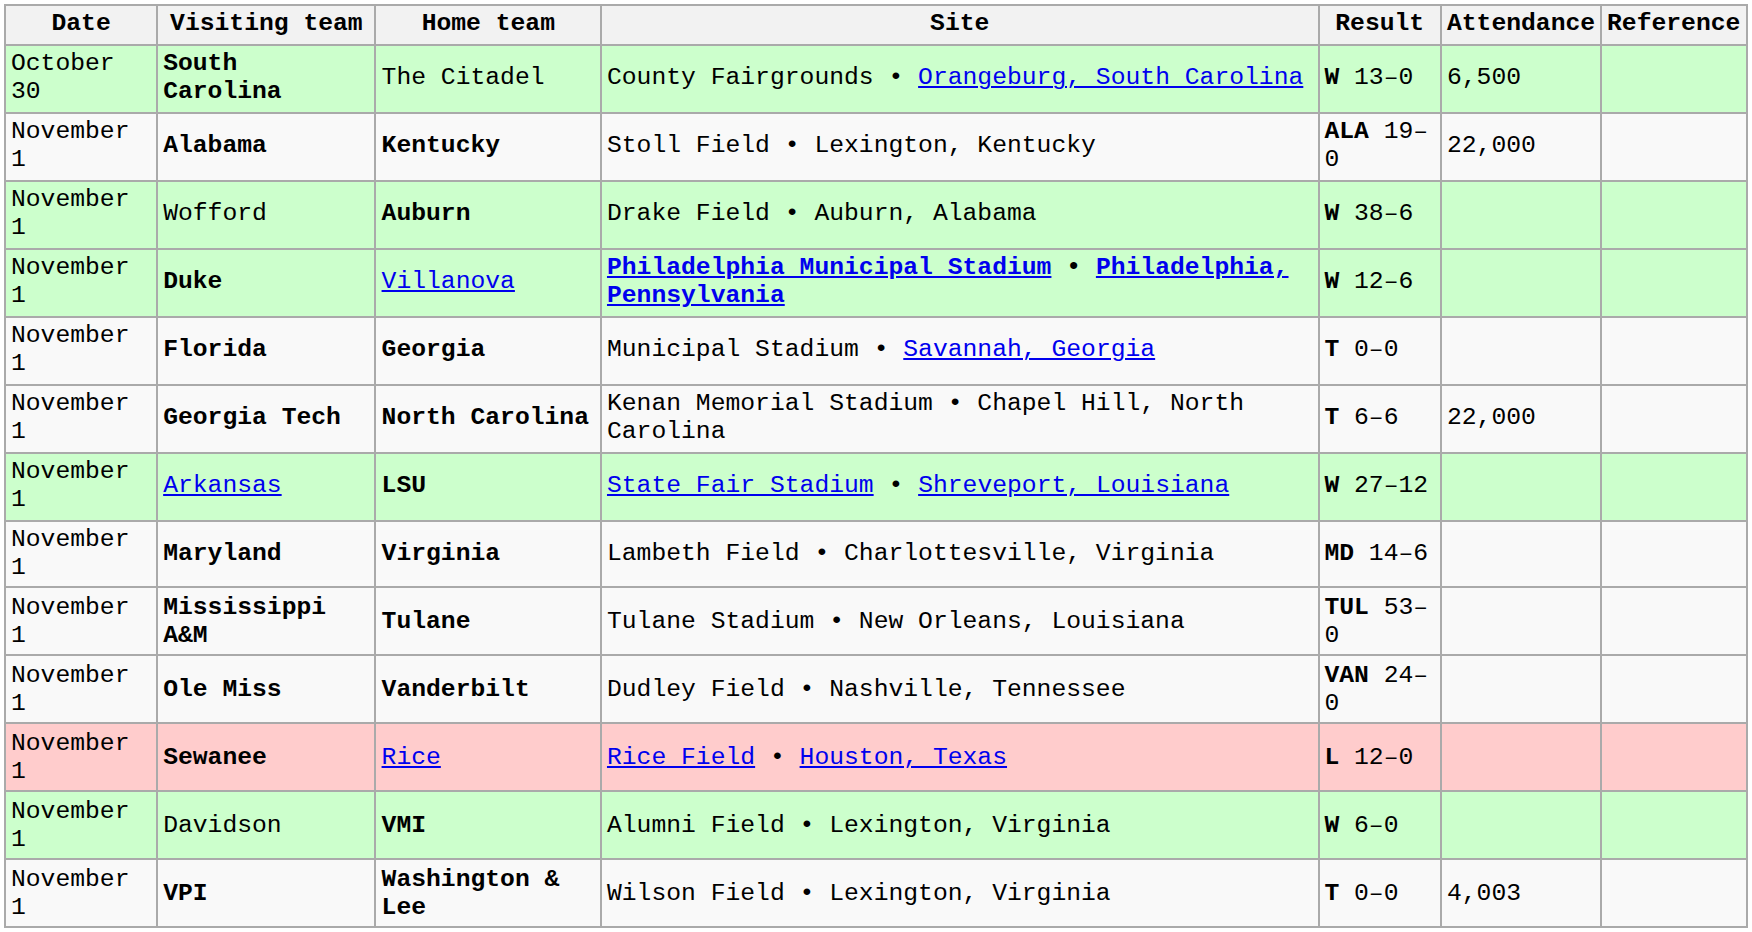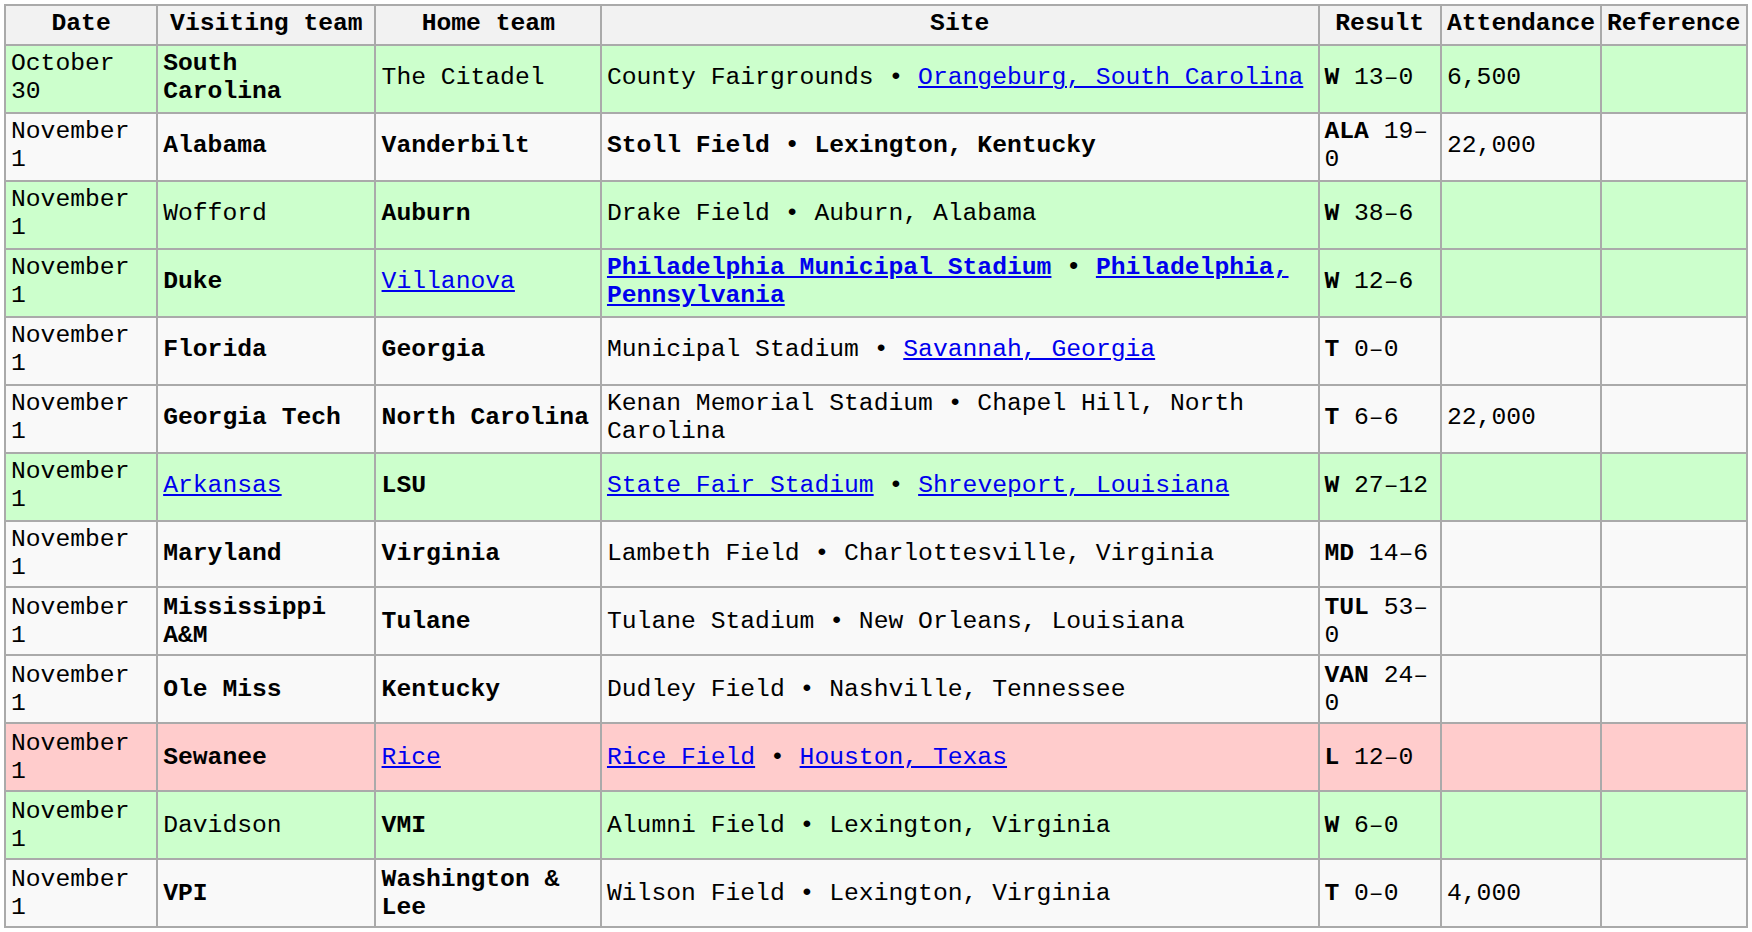Alabama | Home team: Kentucky -> Vanderbilt
Alabama | Site: normal -> bold
Ole Miss | Home team: Vanderbilt -> Kentucky
VPI | Attendance: 4,003 -> 4,000
